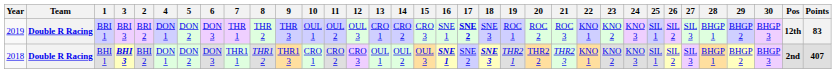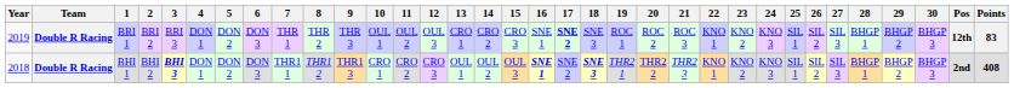columns swapped: 2 <-> 3
BHI 1 | Points: 407 -> 408
